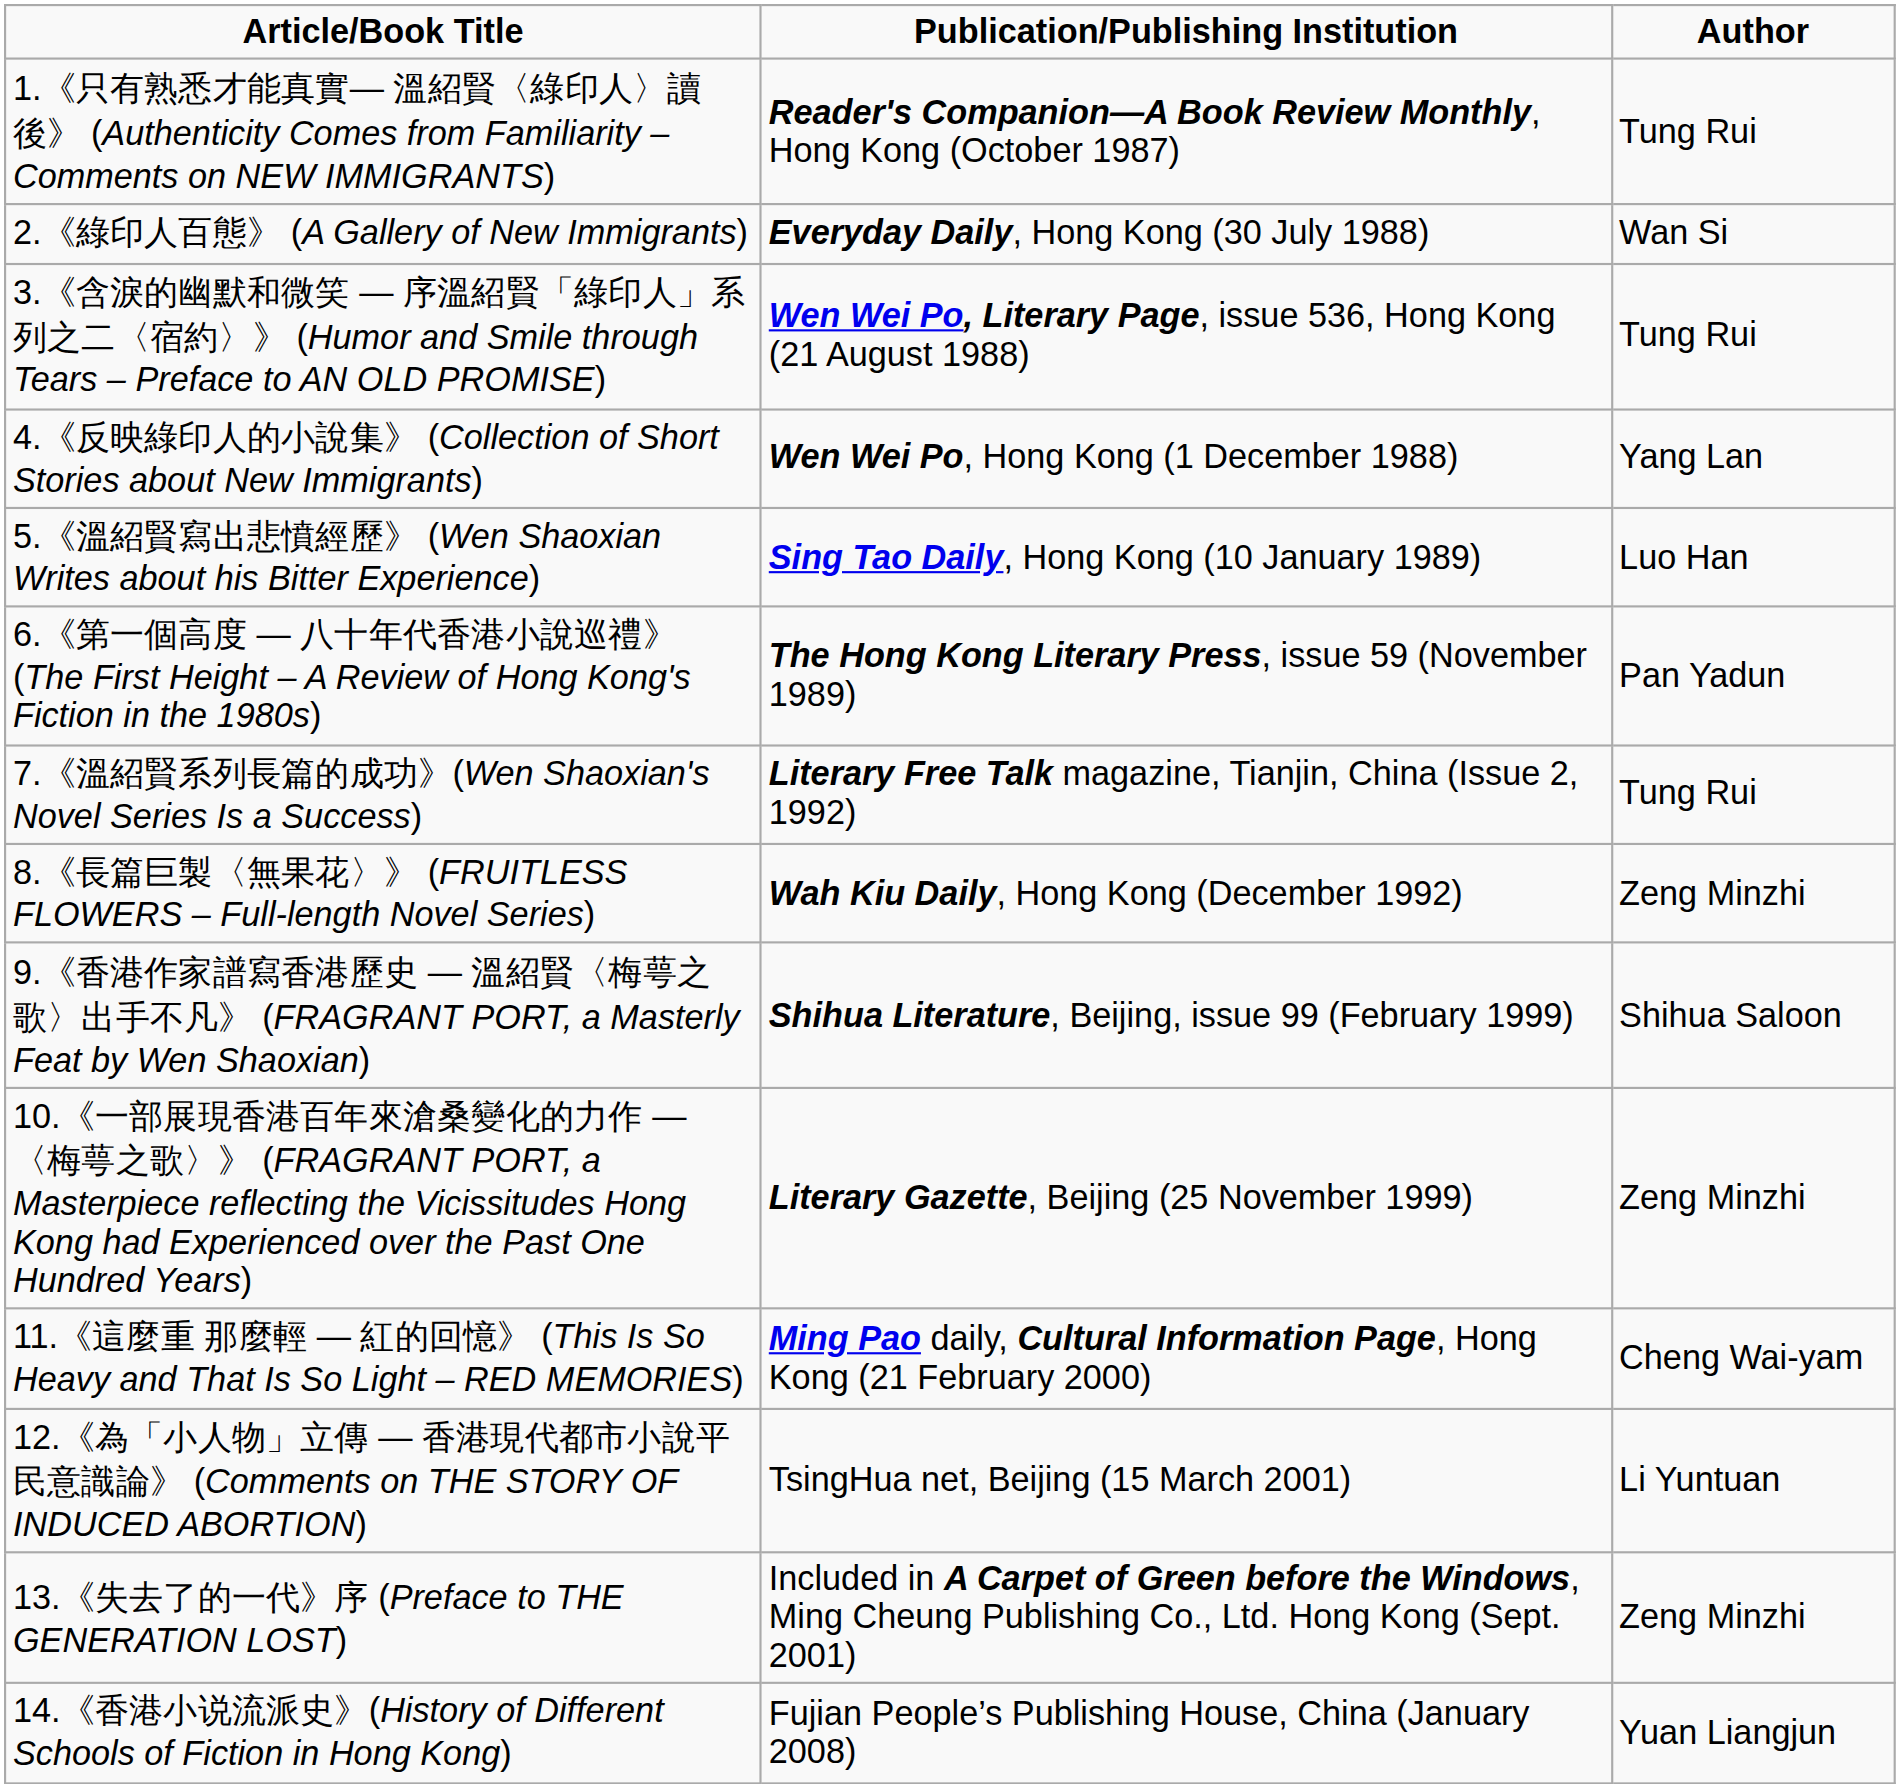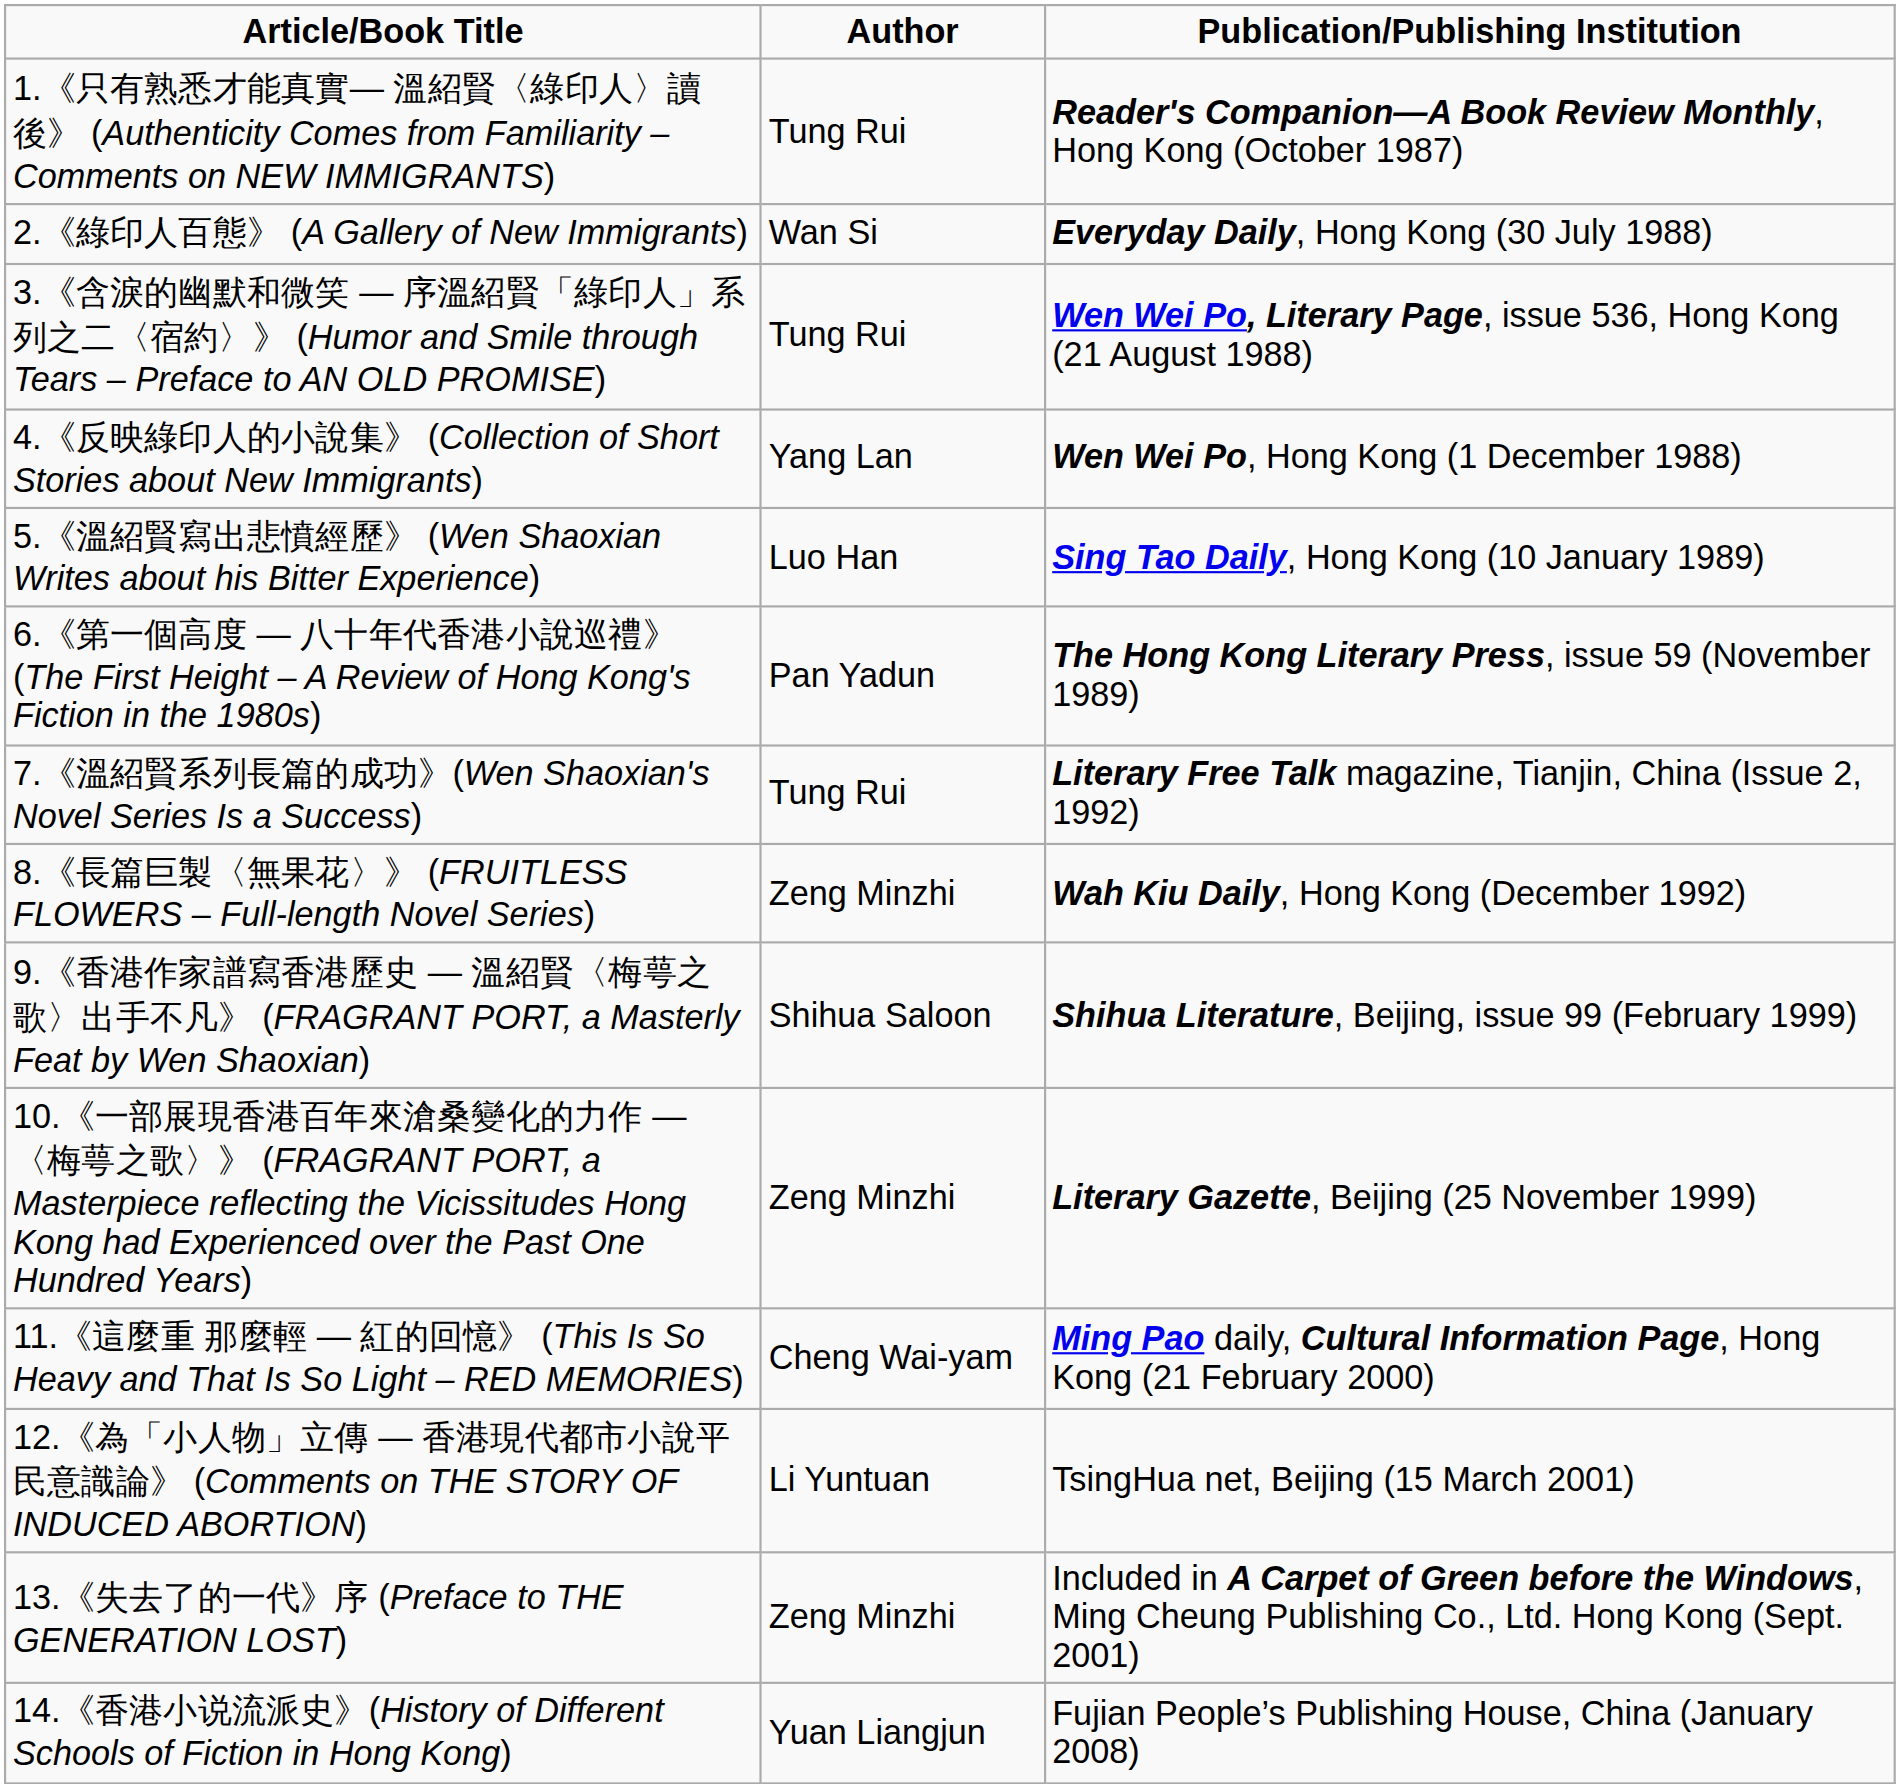columns swapped: Author <-> Publication/Publishing Institution
